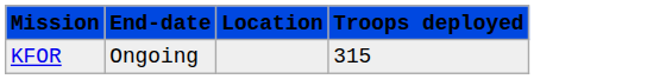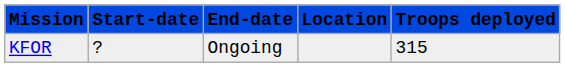+ column: Start-date | ?
